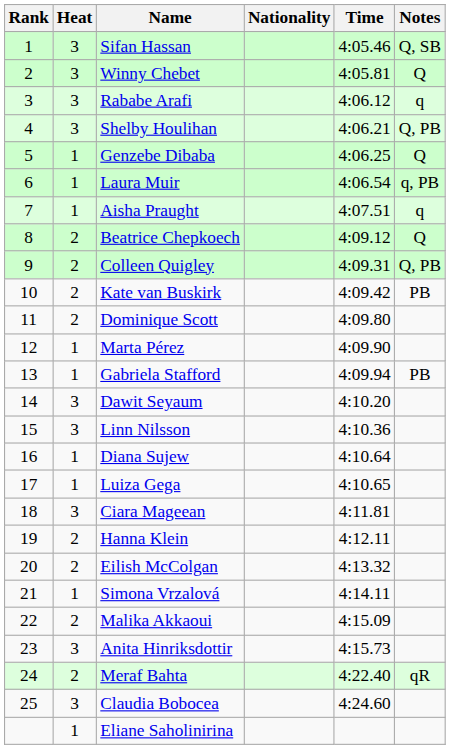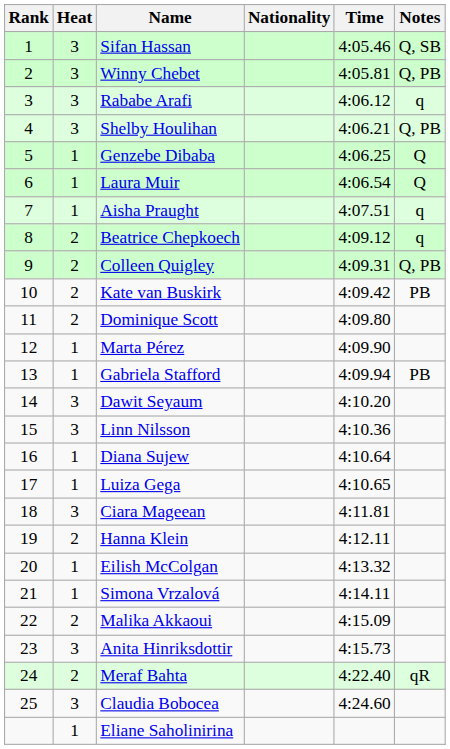Winny Chebet | Notes: Q -> Q, PB
Laura Muir | Notes: q, PB -> Q
Beatrice Chepkoech | Notes: Q -> q
Eilish McColgan | Heat: 2 -> 1
